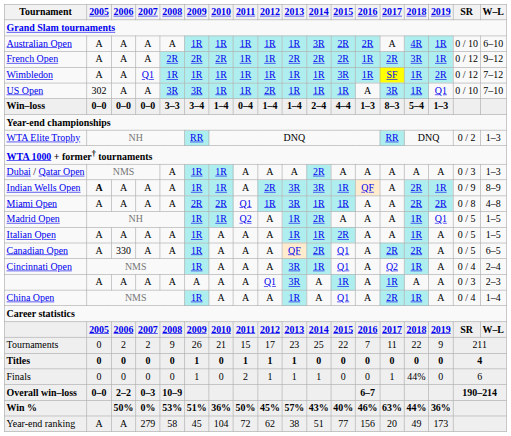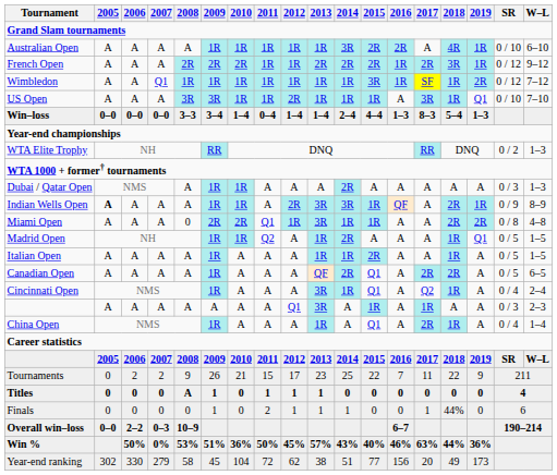US Open | 2005: 302 -> A
Miami Open | 2008: A -> 0
Canadian Open | 2006: 330 -> A
Titles | 2008: 0 -> A
Year-end ranking | 2005: A -> 302
Year-end ranking | 2006: A -> 330
